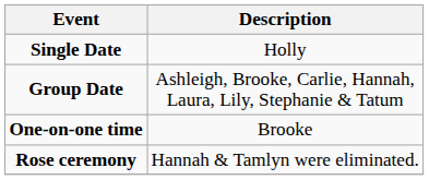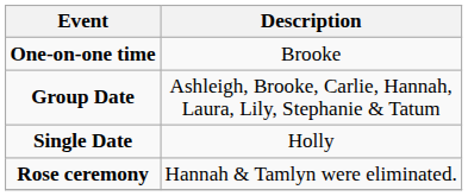rows swapped: Single Date <-> One-on-one time
